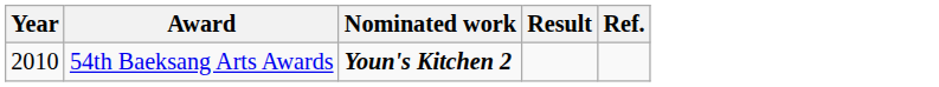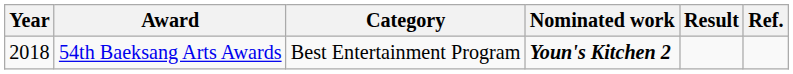+ column: Category | Best Entertainment Program
54th Baeksang Arts Awards | Year: 2010 -> 2018
